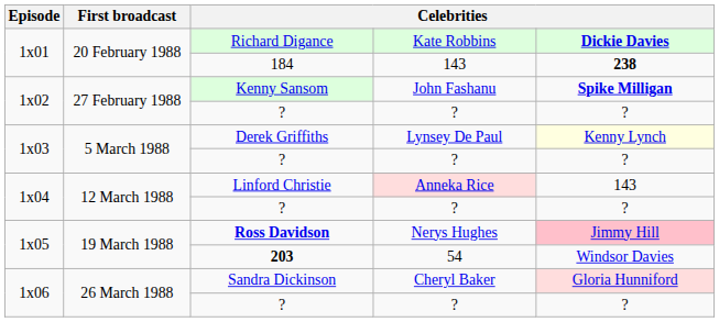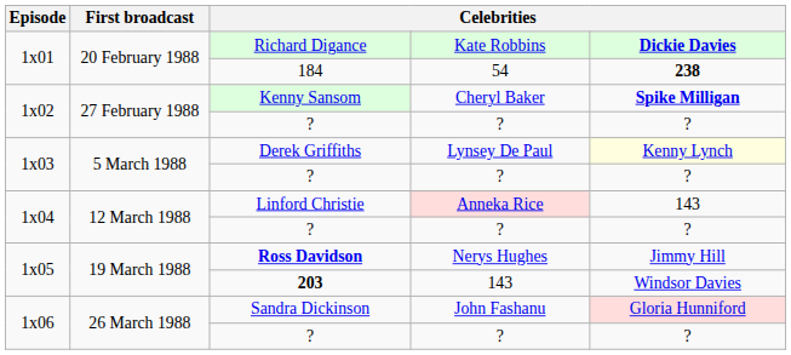184 | column 4: 143 -> 54
Kenny Sansom | column 4: John Fashanu -> Cheryl Baker
Ross Davidson | column 5: pink background -> no background
203 | column 4: 54 -> 143
Sandra Dickinson | column 4: Cheryl Baker -> John Fashanu
